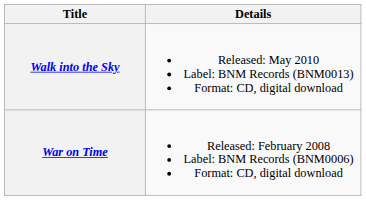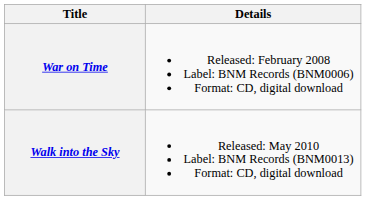rows swapped: War on Time <-> Walk into the Sky
